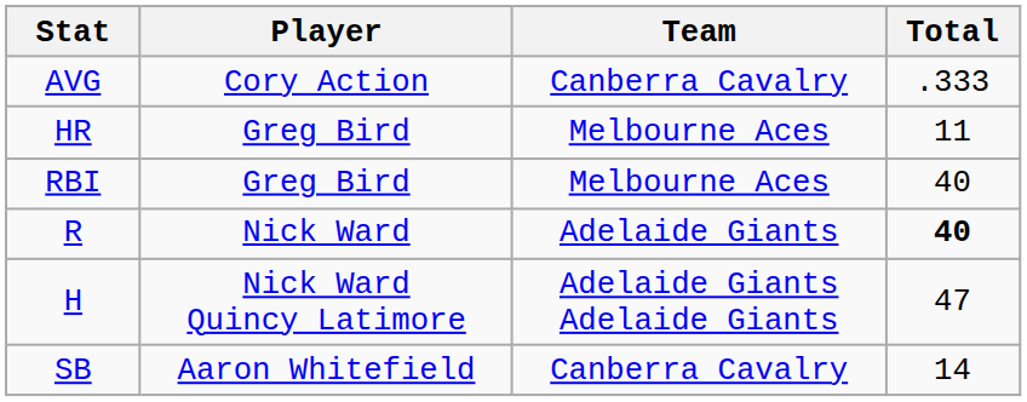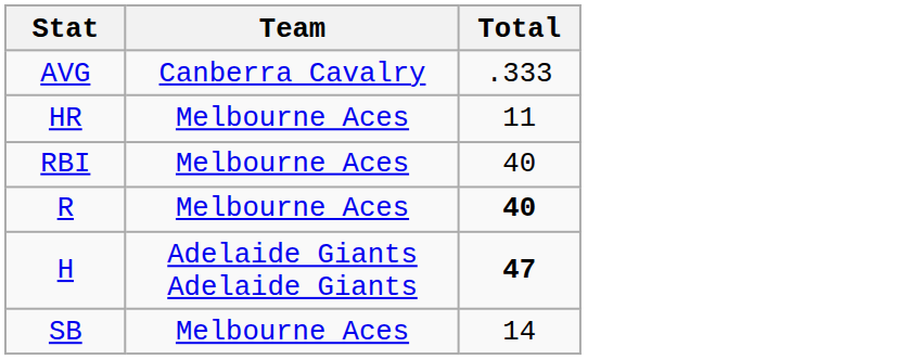- column: Player | Cory Action | Greg Bird | Greg Bird | Nick Ward | Nick Ward Quincy Latimore | Aaron Whitefield
R | Team: Adelaide Giants -> Melbourne Aces
H | Total: normal -> bold
SB | Team: Canberra Cavalry -> Melbourne Aces
